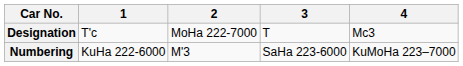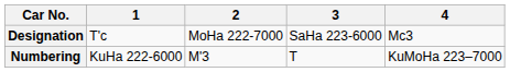Designation | 3: T -> SaHa 223-6000
Numbering | 3: SaHa 223-6000 -> T
